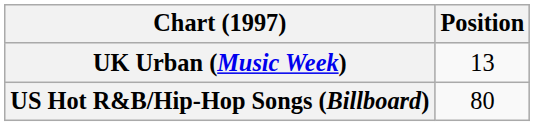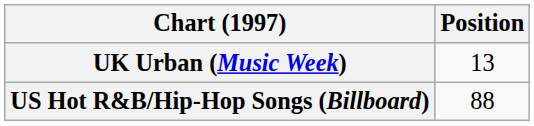US Hot R&B/Hip-Hop Songs (Billboard) | Position: 80 -> 88
